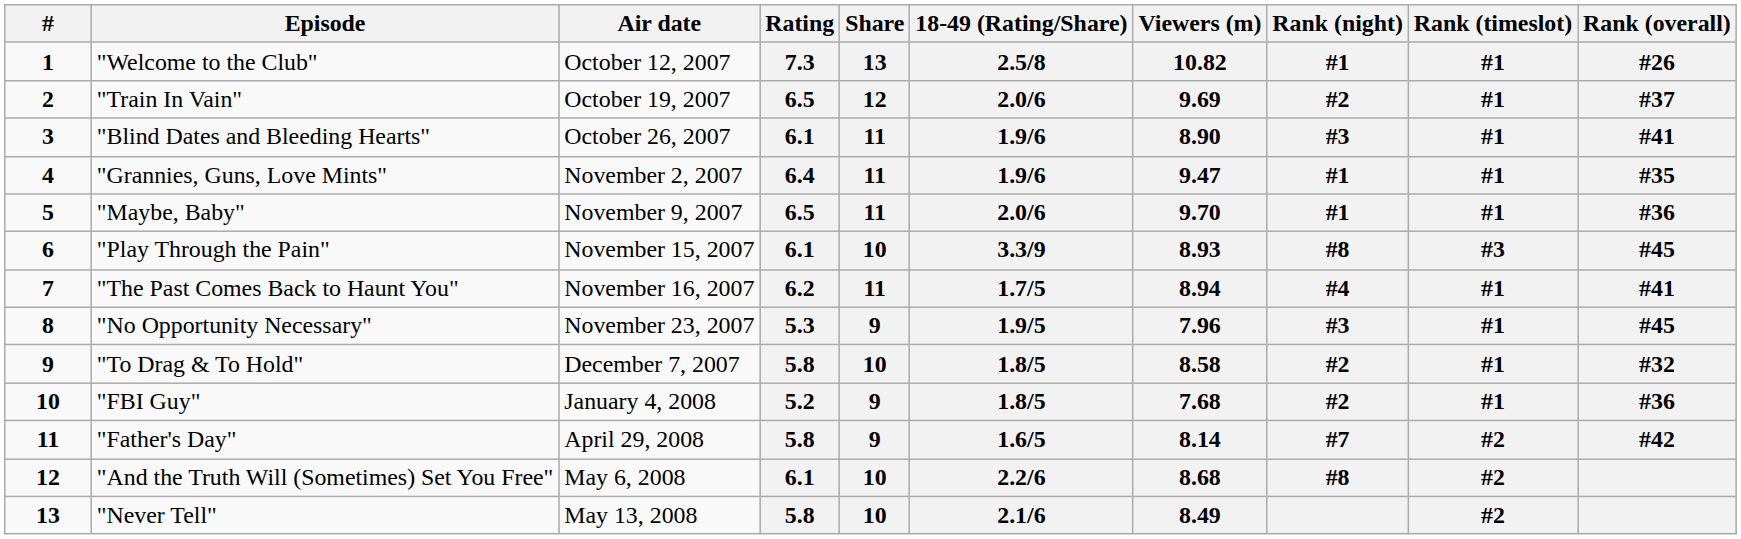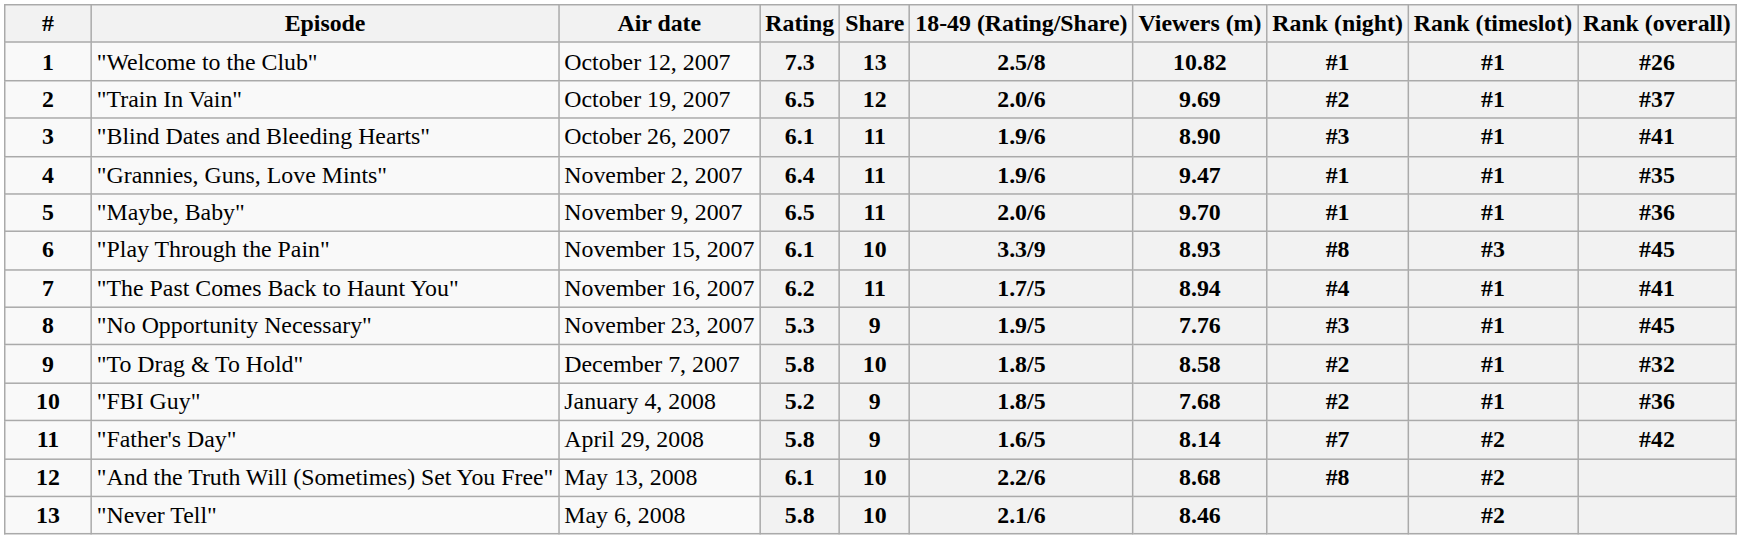"No Opportunity Necessary" | Viewers (m): 7.96 -> 7.76
"And the Truth Will (Sometimes) Set You Free" | Air date: May 6, 2008 -> May 13, 2008
"Never Tell" | Air date: May 13, 2008 -> May 6, 2008
"Never Tell" | Viewers (m): 8.49 -> 8.46
